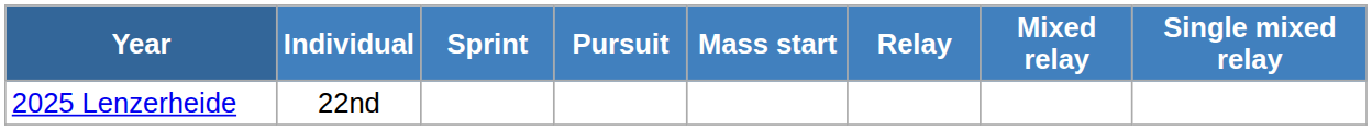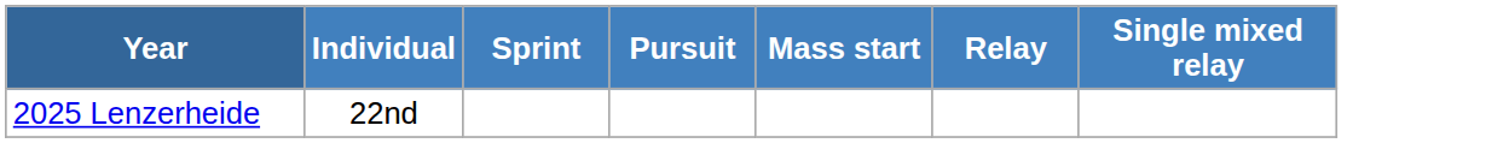- column: Mixed relay
